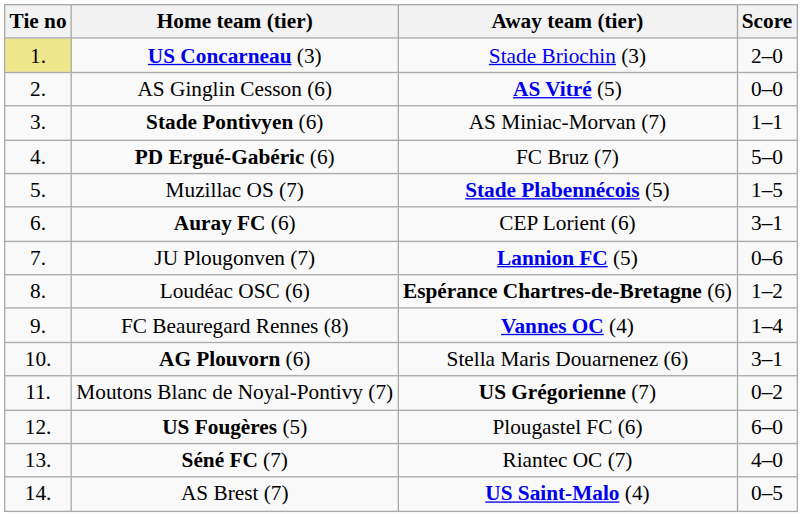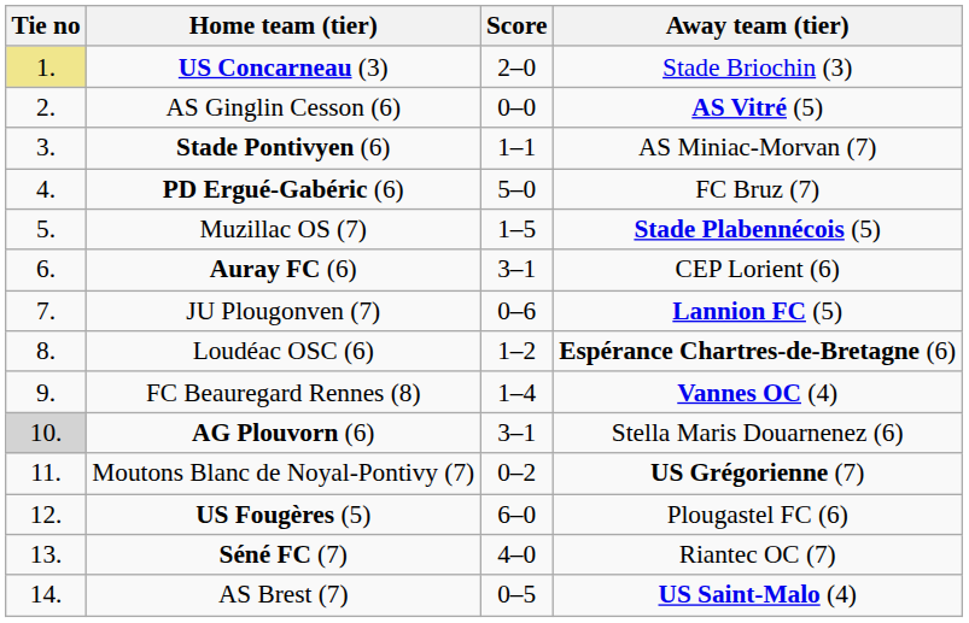columns swapped: Score <-> Away team (tier)
AG Plouvorn (6) | Tie no: no background -> lightgrey background
